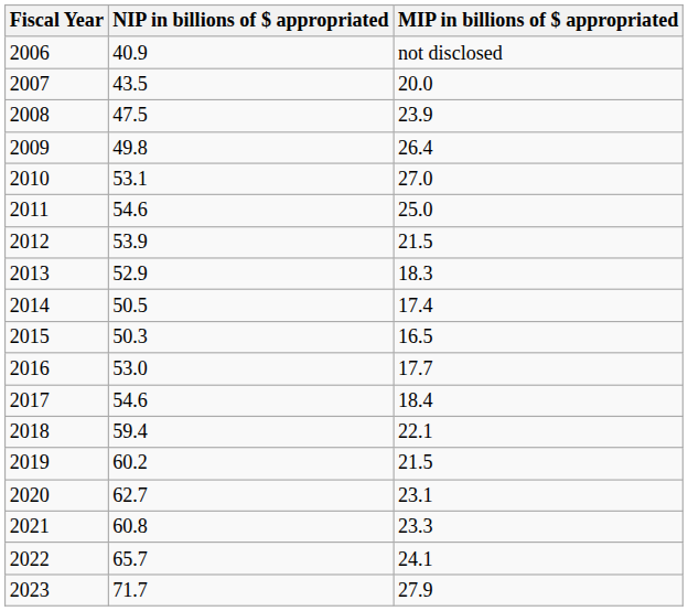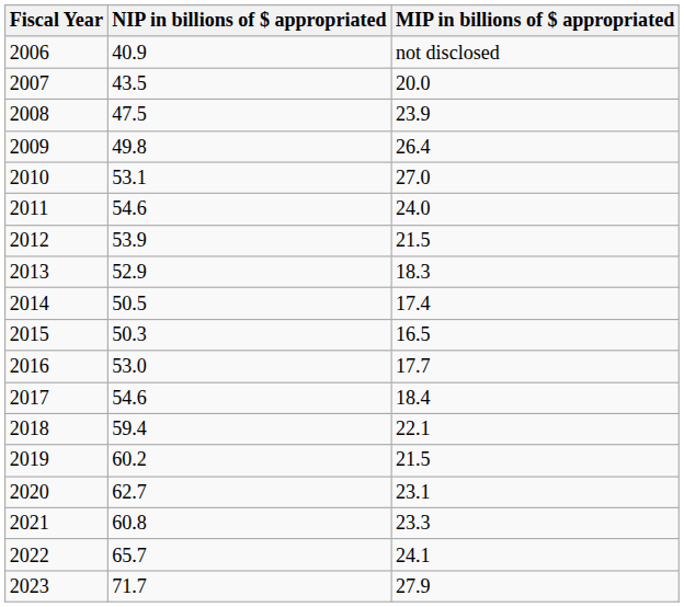2011 | MIP in billions of $ appropriated: 25.0 -> 24.0
